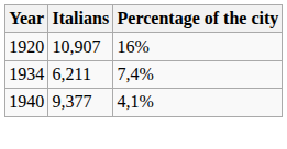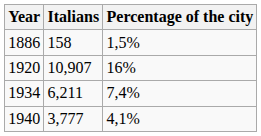+ row: 1886 | 158 | 1,5%
1940 | Italians: 9,377 -> 3,777
